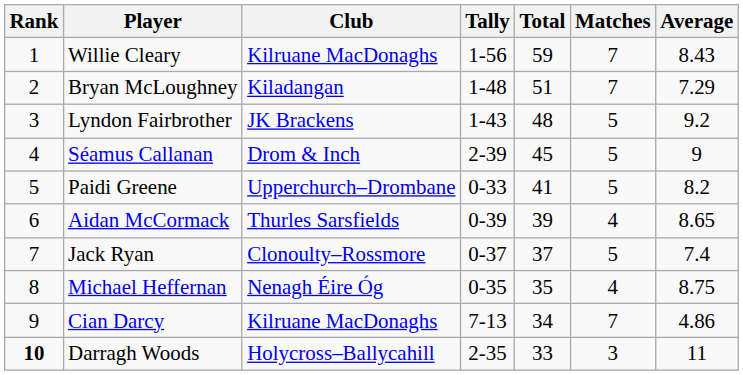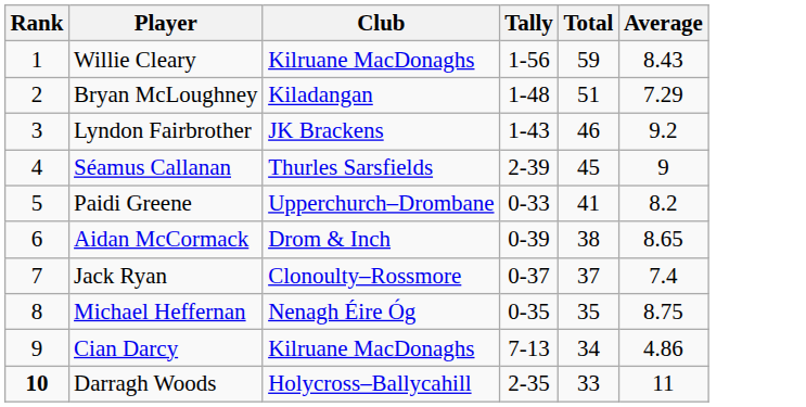- column: Matches | 7 | 7 | 5 | 5 | 5 | 4 | 5 | 4 | 7 | 3
Lyndon Fairbrother | Total: 48 -> 46
Séamus Callanan | Club: Drom & Inch -> Thurles Sarsfields
Aidan McCormack | Club: Thurles Sarsfields -> Drom & Inch
Aidan McCormack | Total: 39 -> 38
